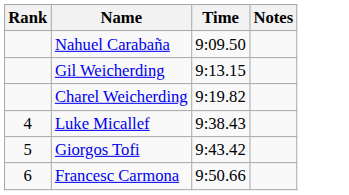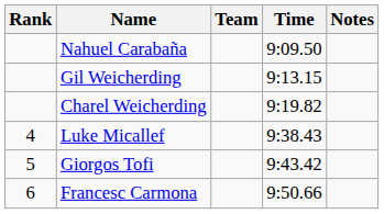+ column: Team
